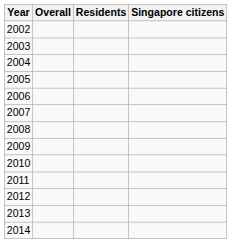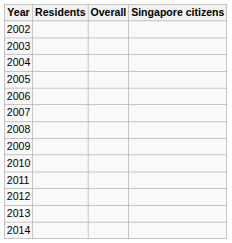columns swapped: Overall <-> Residents
